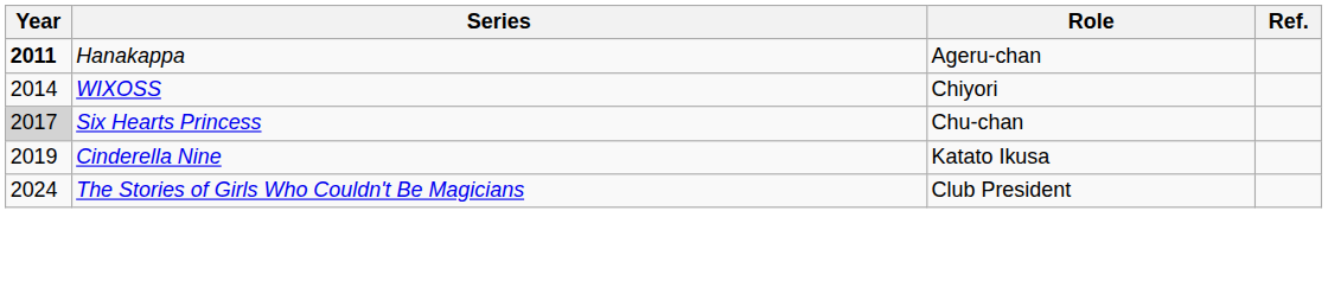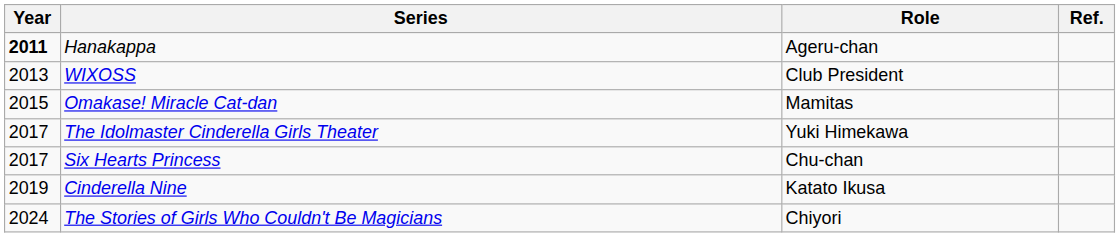WIXOSS | Year: 2014 -> 2013
WIXOSS | Role: Chiyori -> Club President
+ row: 2015 | Omakase! Miracle Cat-dan | Mamitas
+ row: 2017 | The Idolmaster Cinderella Girls Theater | Yuki Himekawa
Six Hearts Princess | Year: lightgrey background -> no background
The Stories of Girls Who Couldn't Be Magicians | Role: Club President -> Chiyori
